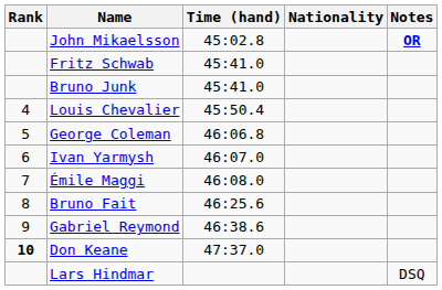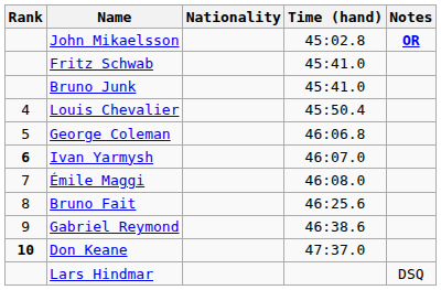columns swapped: Nationality <-> Time (hand)
Ivan Yarmysh | Rank: normal -> bold
